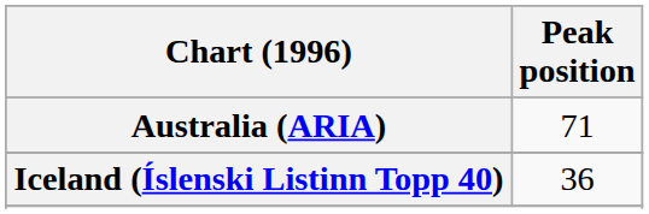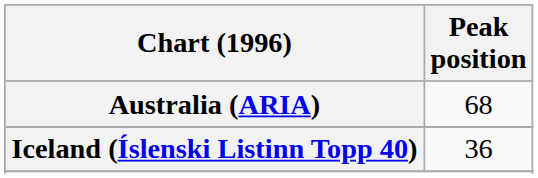Australia (ARIA) | Peak position: 71 -> 68
